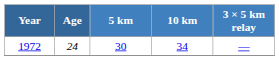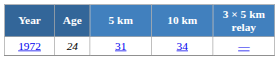1972 | 5 km: 30 -> 31
